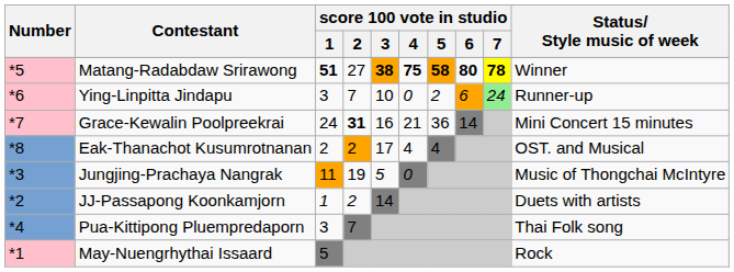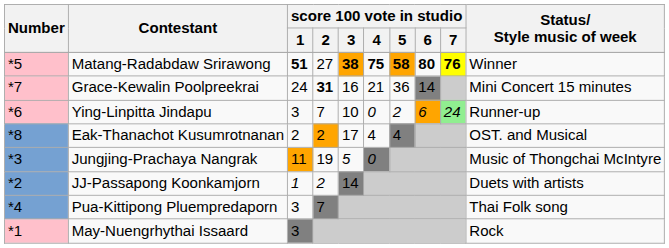Matang-Radabdaw Srirawong | score 100 vote in studio / 7: 78 -> 76
rows swapped: Ying-Linpitta Jindapu <-> Grace-Kewalin Poolpreekrai
May-Nuengrhythai Issaard | score 100 vote in studio / 1: 5 -> 3
